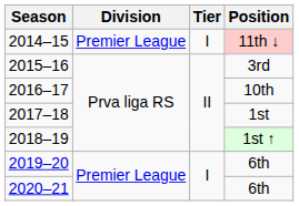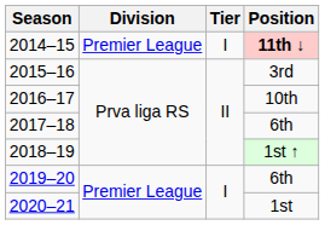2014–15 | Position: normal -> bold
2017–18 | Position: 1st -> 6th
2020–21 | Position: 6th -> 1st
